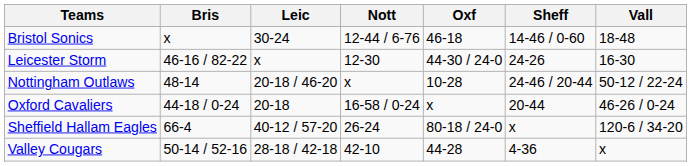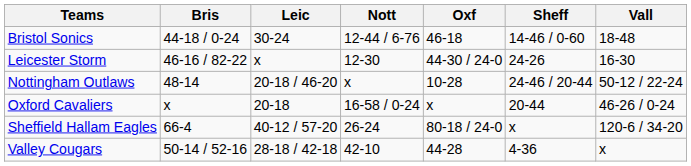Bristol Sonics | Bris: x -> 44-18 / 0-24
Oxford Cavaliers | Bris: 44-18 / 0-24 -> x
